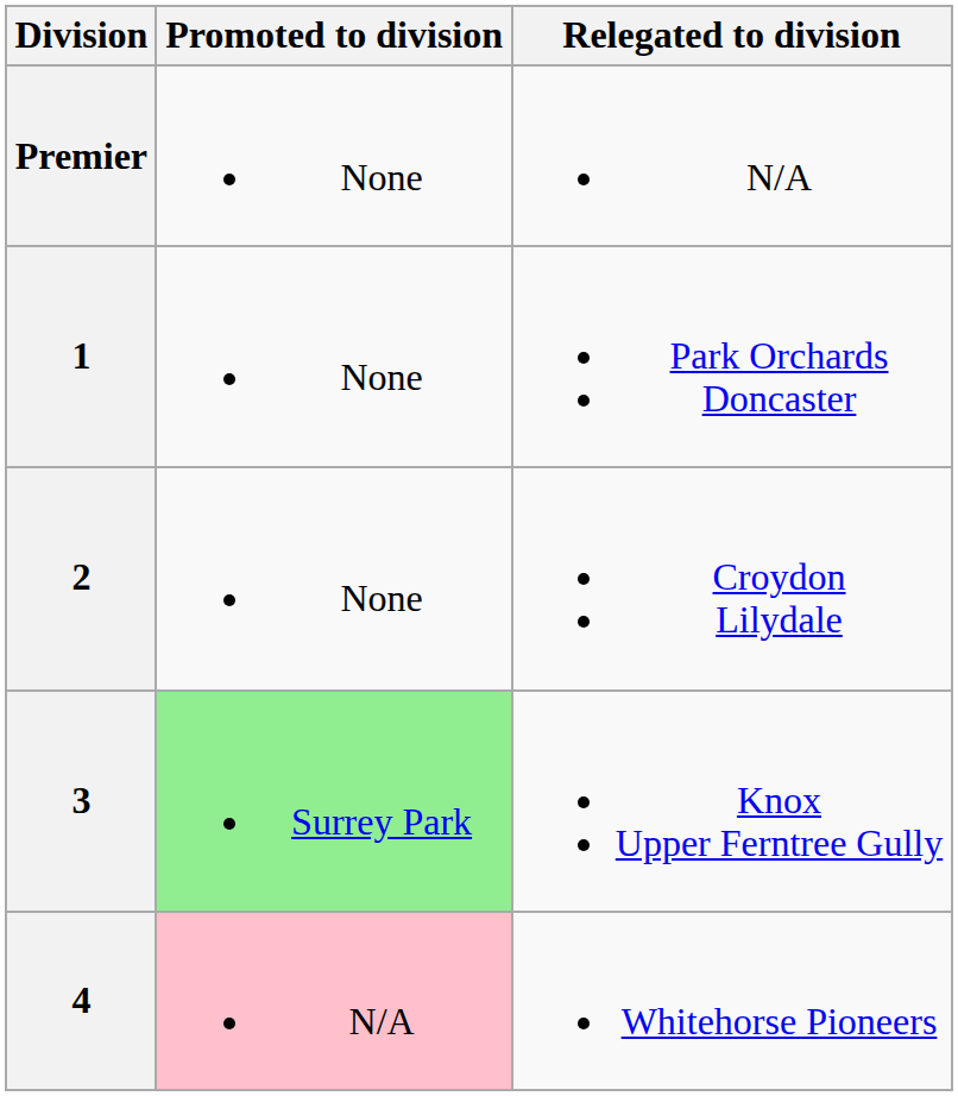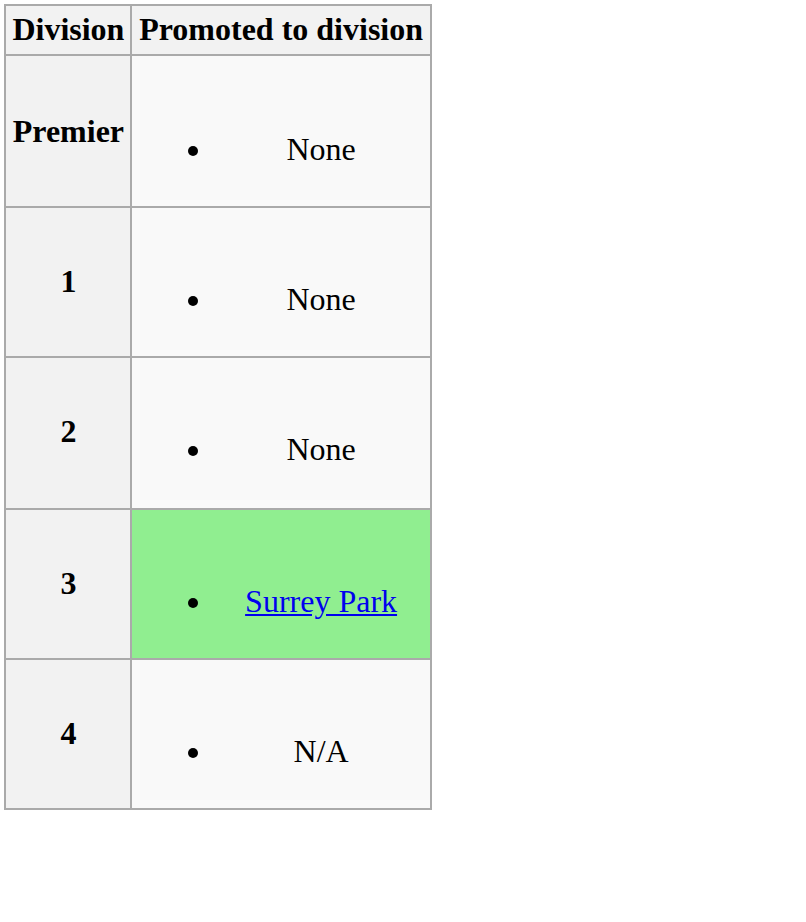- column: Relegated to division | N/A | Park Orchards Doncaster | Croydon Lilydale | Knox Upper Ferntree Gully | Whitehorse Pioneers
4 | Promoted to division: pink background -> no background
